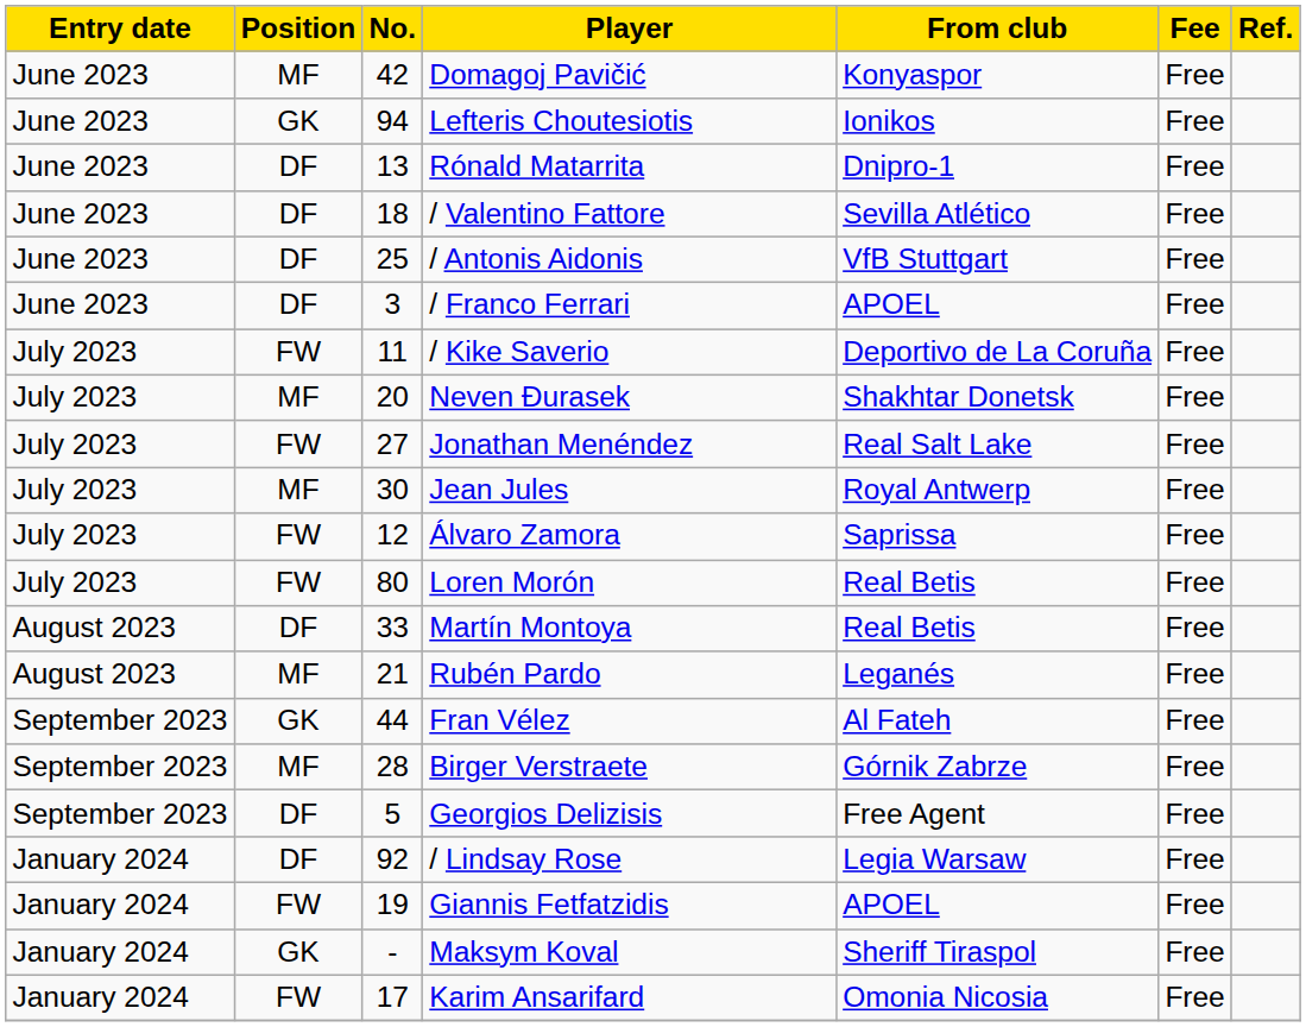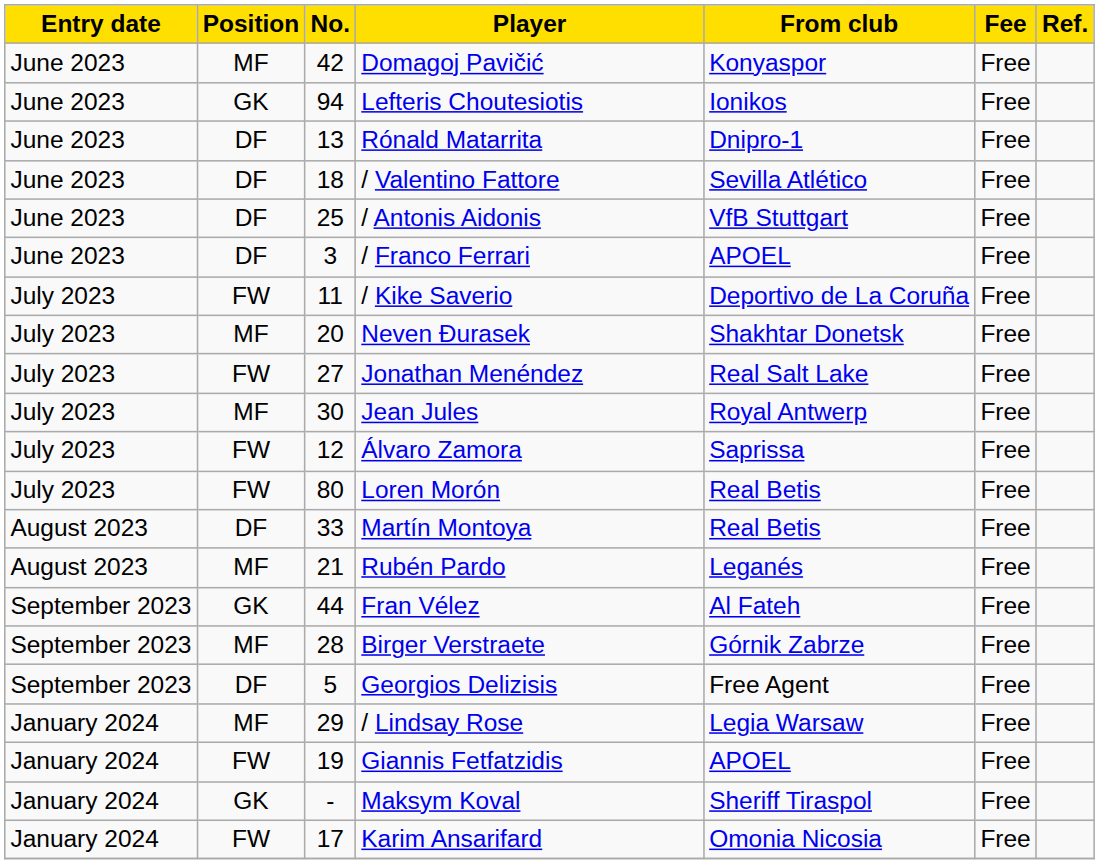/ Lindsay Rose | Position: DF -> MF
/ Lindsay Rose | No.: 92 -> 29
